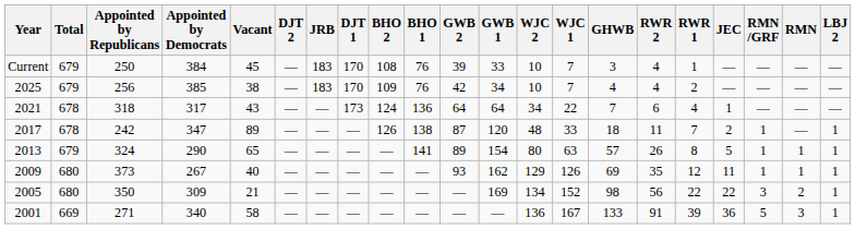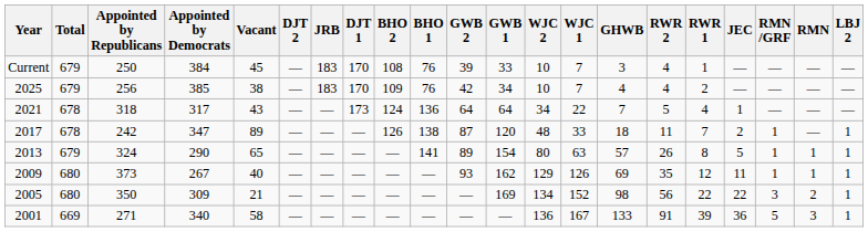2021 | RWR 2: 6 -> 5
